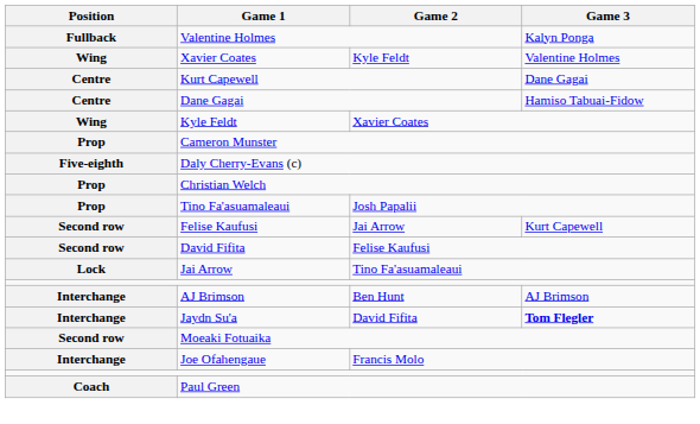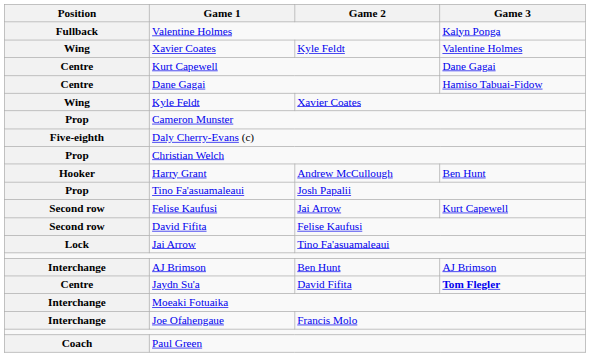+ row: Hooker | Harry Grant | Andrew McCullough | Ben Hunt
Jaydn Su'a | Position: Interchange -> Centre
Moeaki Fotuaika | Position: Second row -> Interchange
